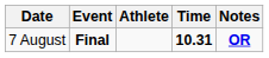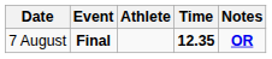7 August | Time: 10.31 -> 12.35
